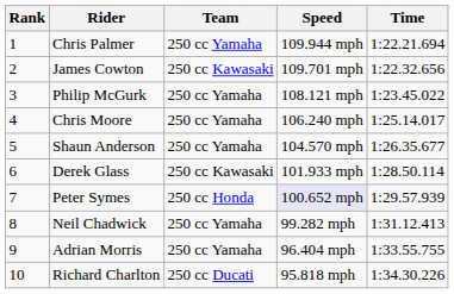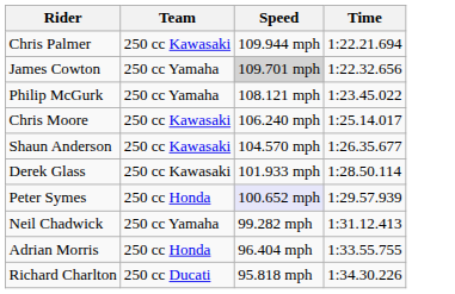- column: Rank | 1 | 2 | 3 | 4 | 5 | 6 | 7 | 8 | 9 | 10
Chris Palmer | Team: 250 cc Yamaha -> 250 cc Kawasaki
James Cowton | Team: 250 cc Kawasaki -> 250 cc Yamaha
James Cowton | Speed: no background -> lightgrey background
Chris Moore | Team: 250 cc Yamaha -> 250 cc Kawasaki
Shaun Anderson | Team: 250 cc Yamaha -> 250 cc Kawasaki
Adrian Morris | Team: 250 cc Yamaha -> 250 cc Honda
